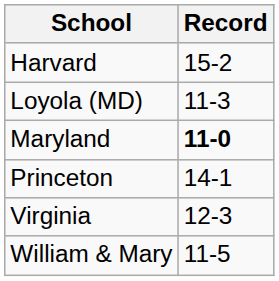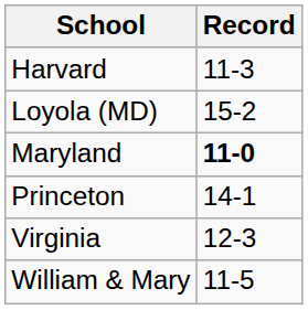Harvard | Record: 15-2 -> 11-3
Loyola (MD) | Record: 11-3 -> 15-2
